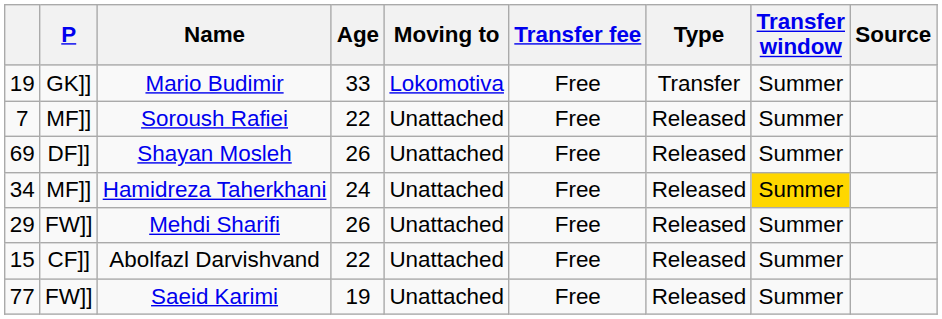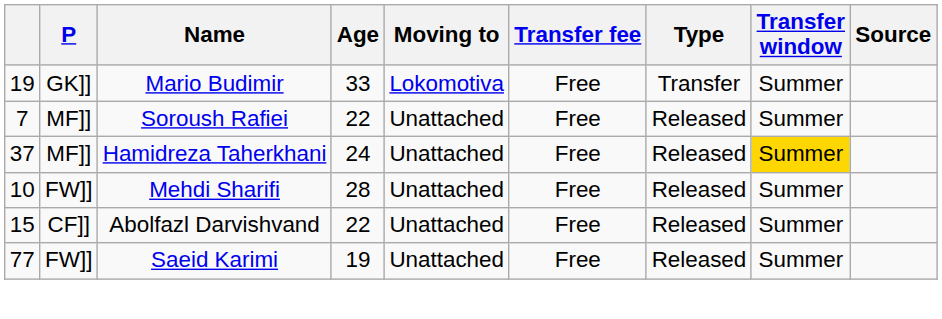- row: 69 | DF]] | Shayan Mosleh | 26 | Unattached | Free | Released | Summer
Hamidreza Taherkhani | column 1: 34 -> 37
Mehdi Sharifi | column 1: 29 -> 10
Mehdi Sharifi | Age: 26 -> 28
